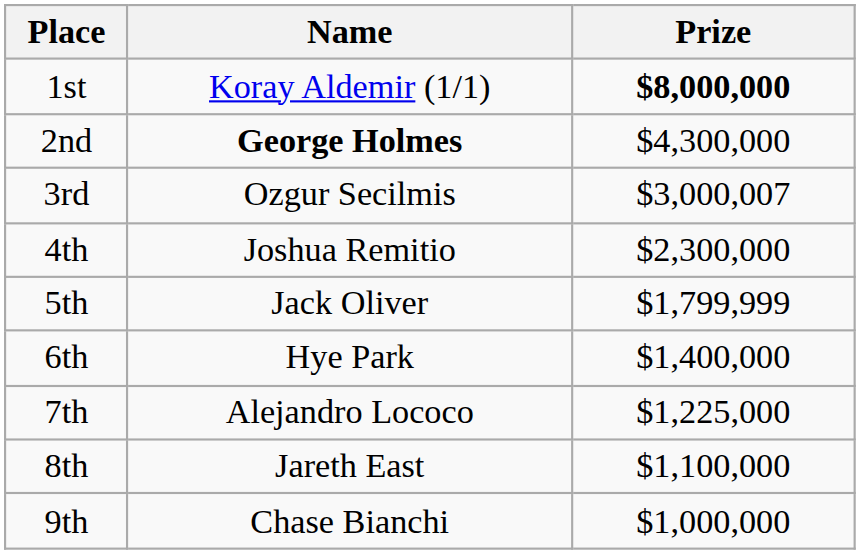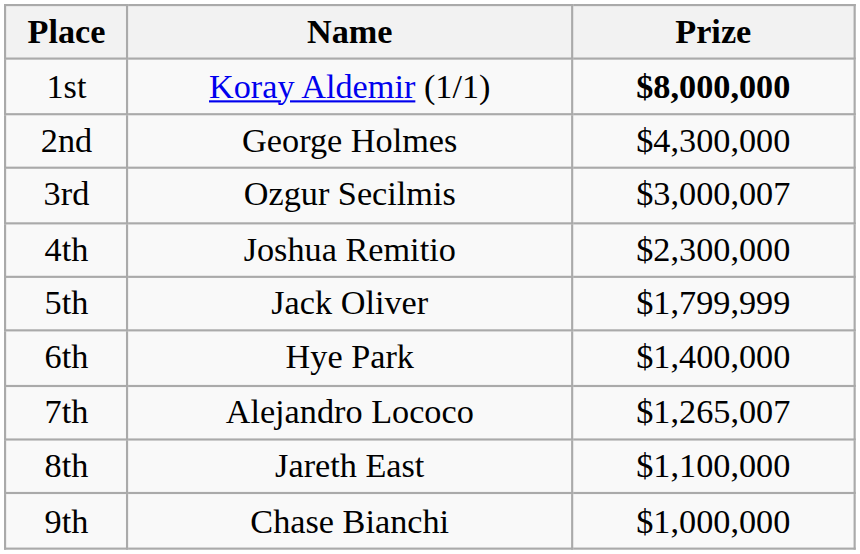2nd | Name: bold -> normal
7th | Prize: $1,225,000 -> $1,265,007
